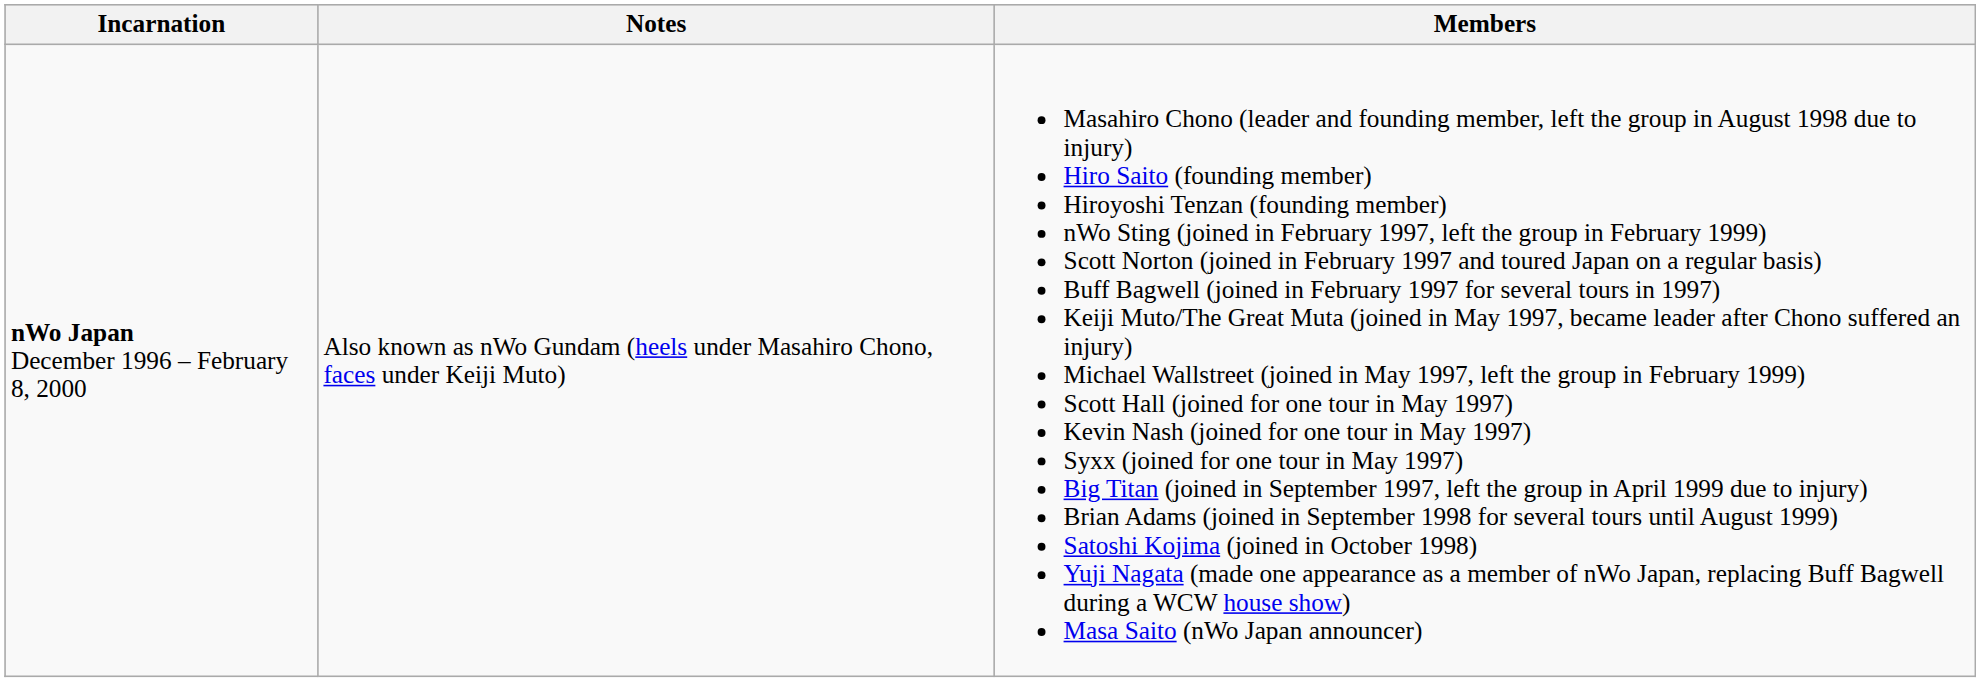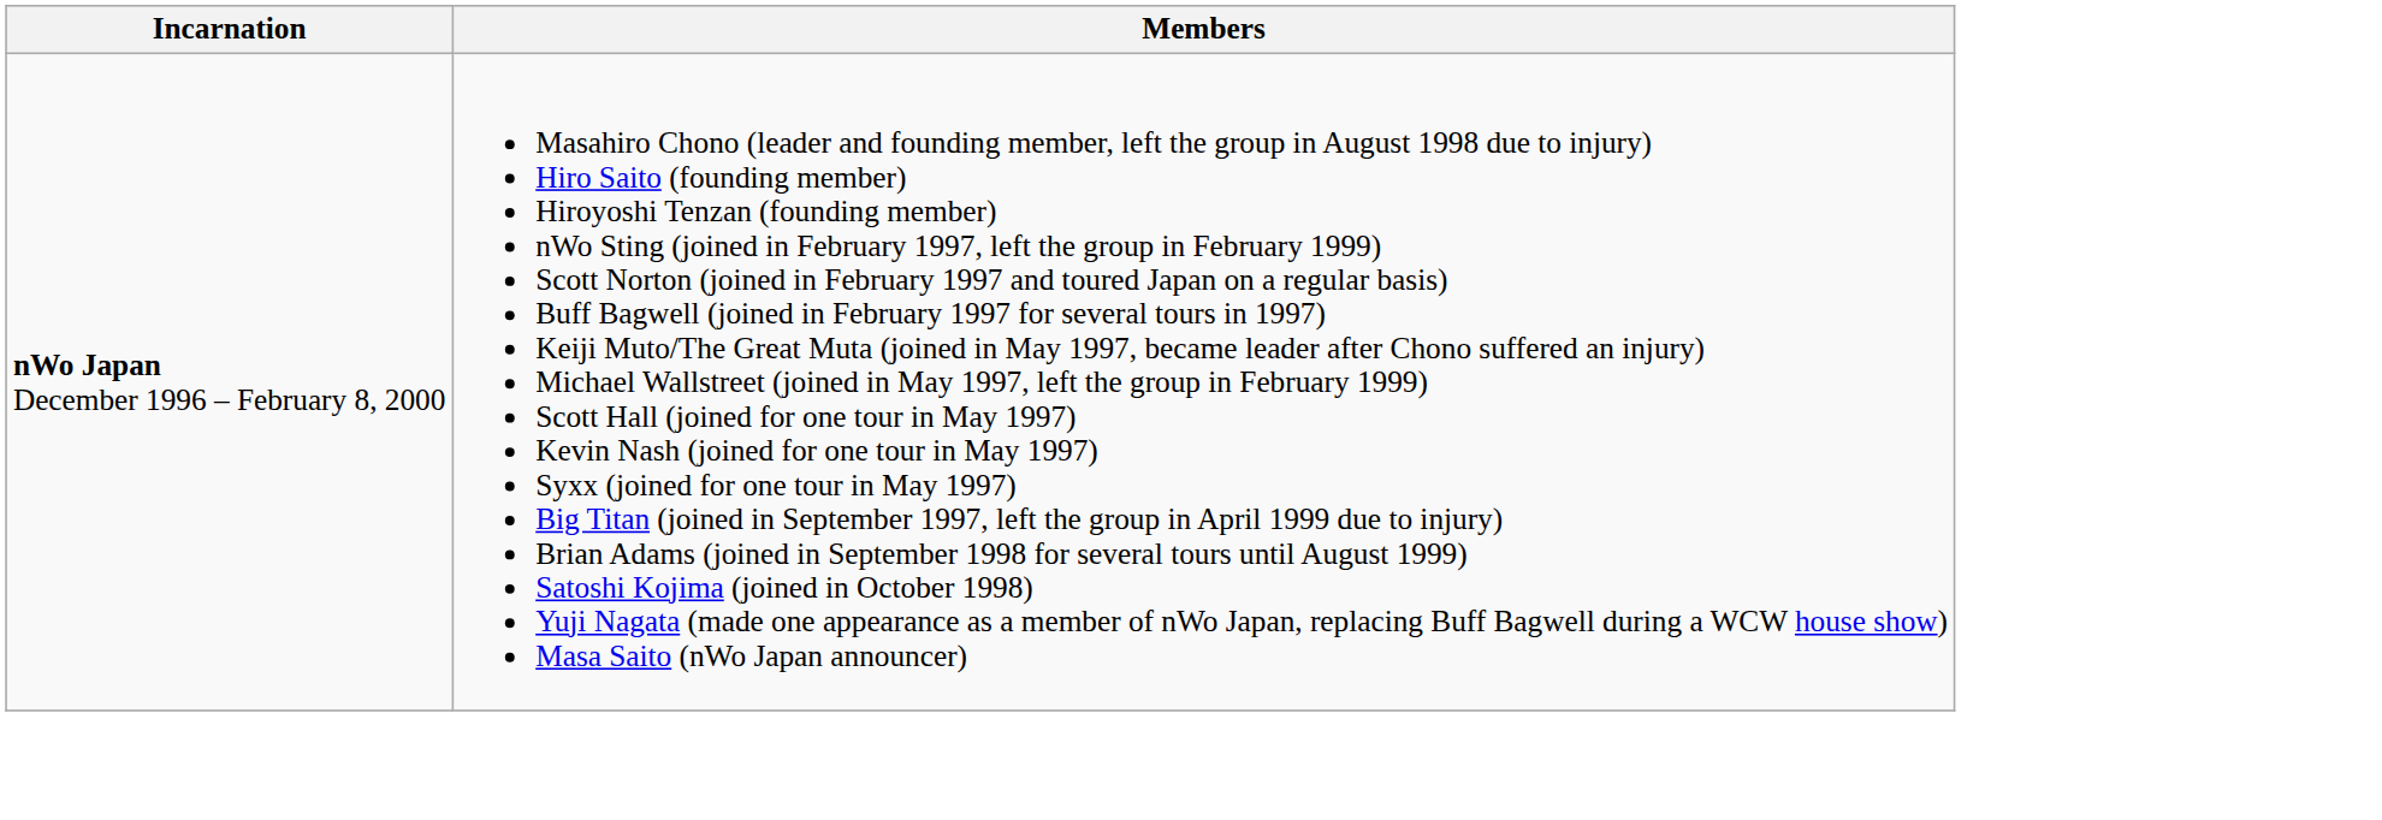- column: Notes | Also known as nWo Gundam (heels under Masahiro Chono, faces under Keiji Muto)
